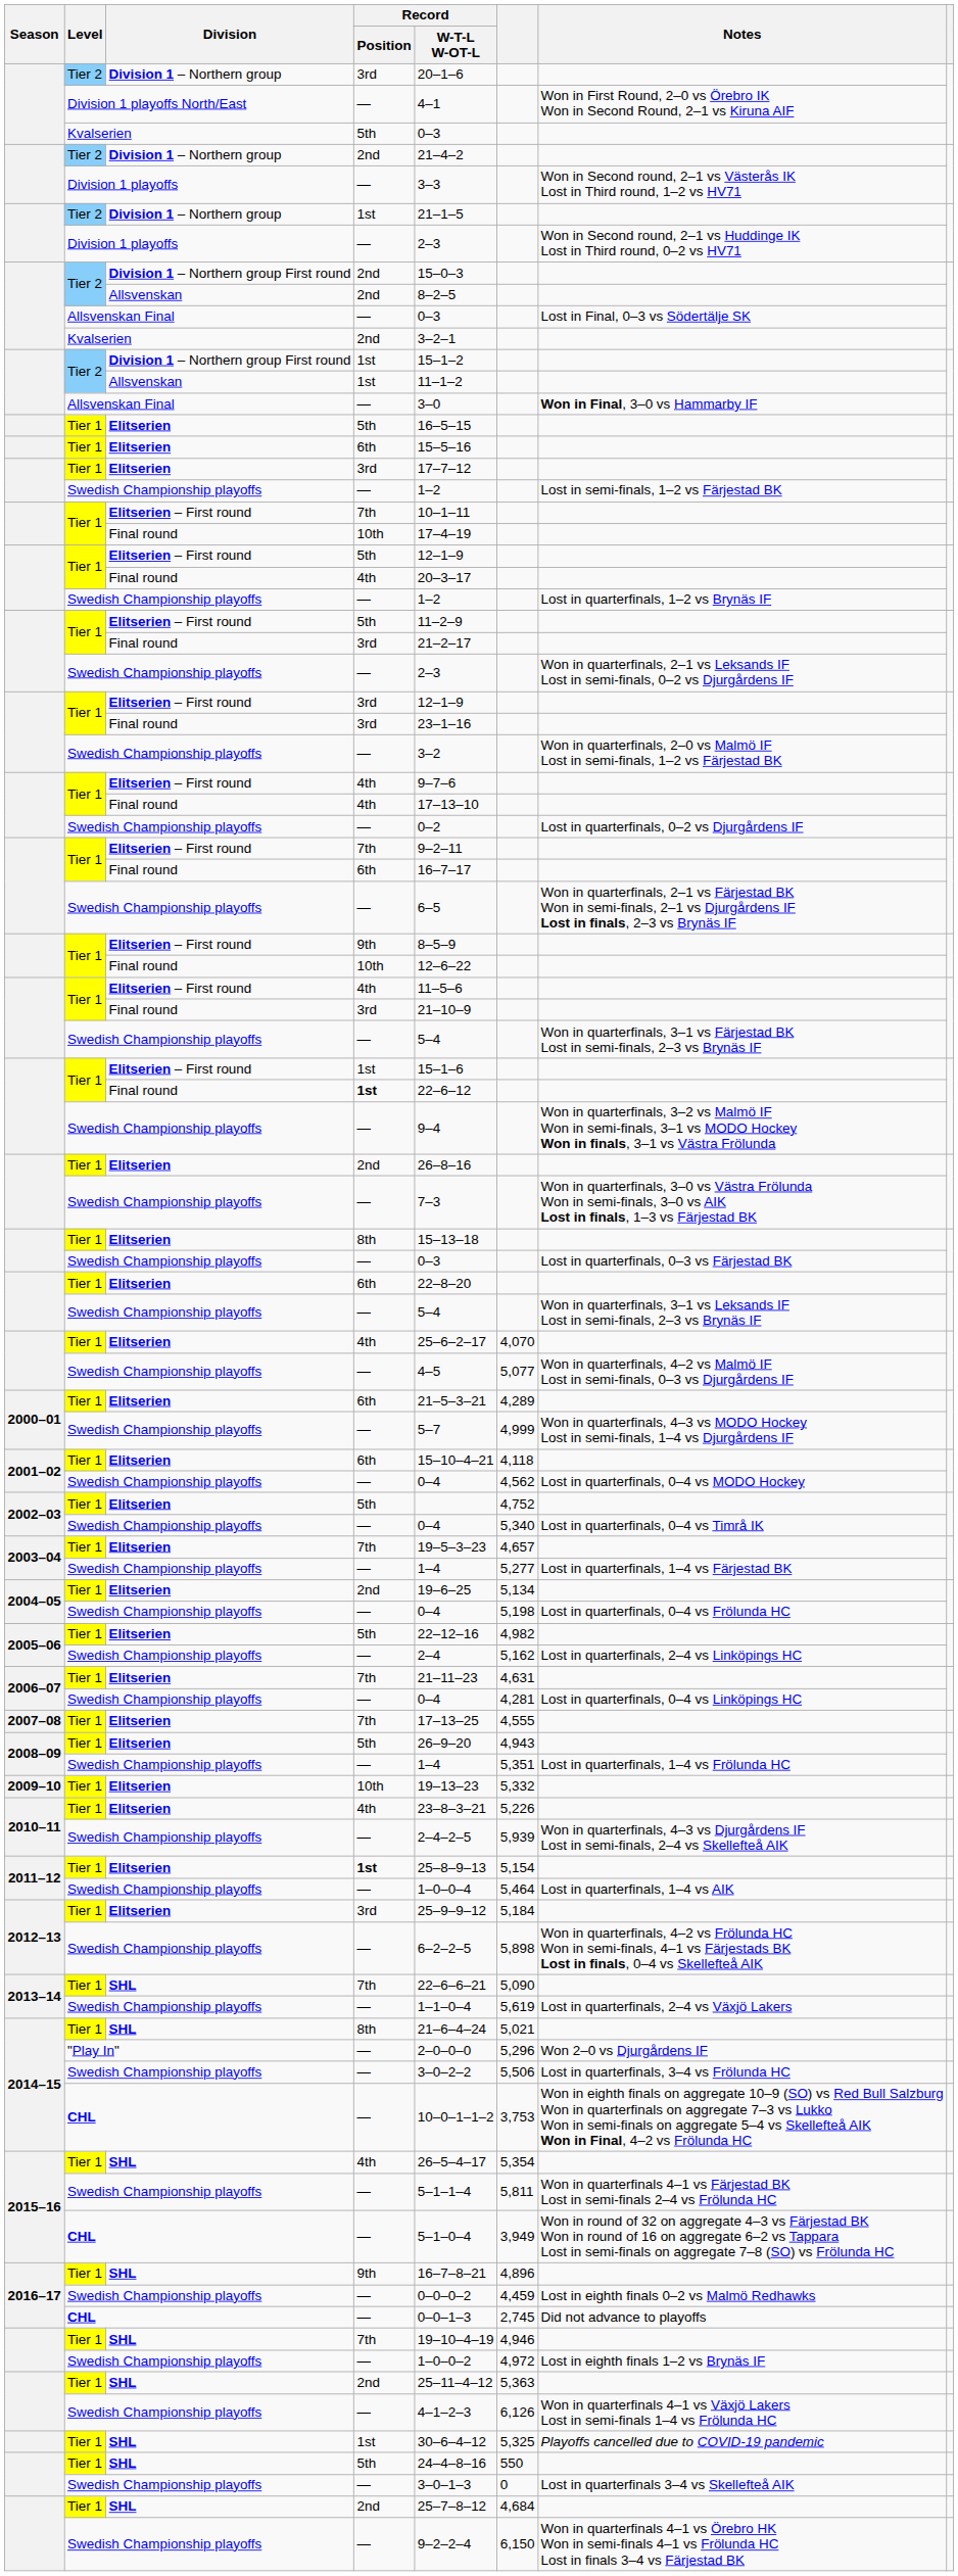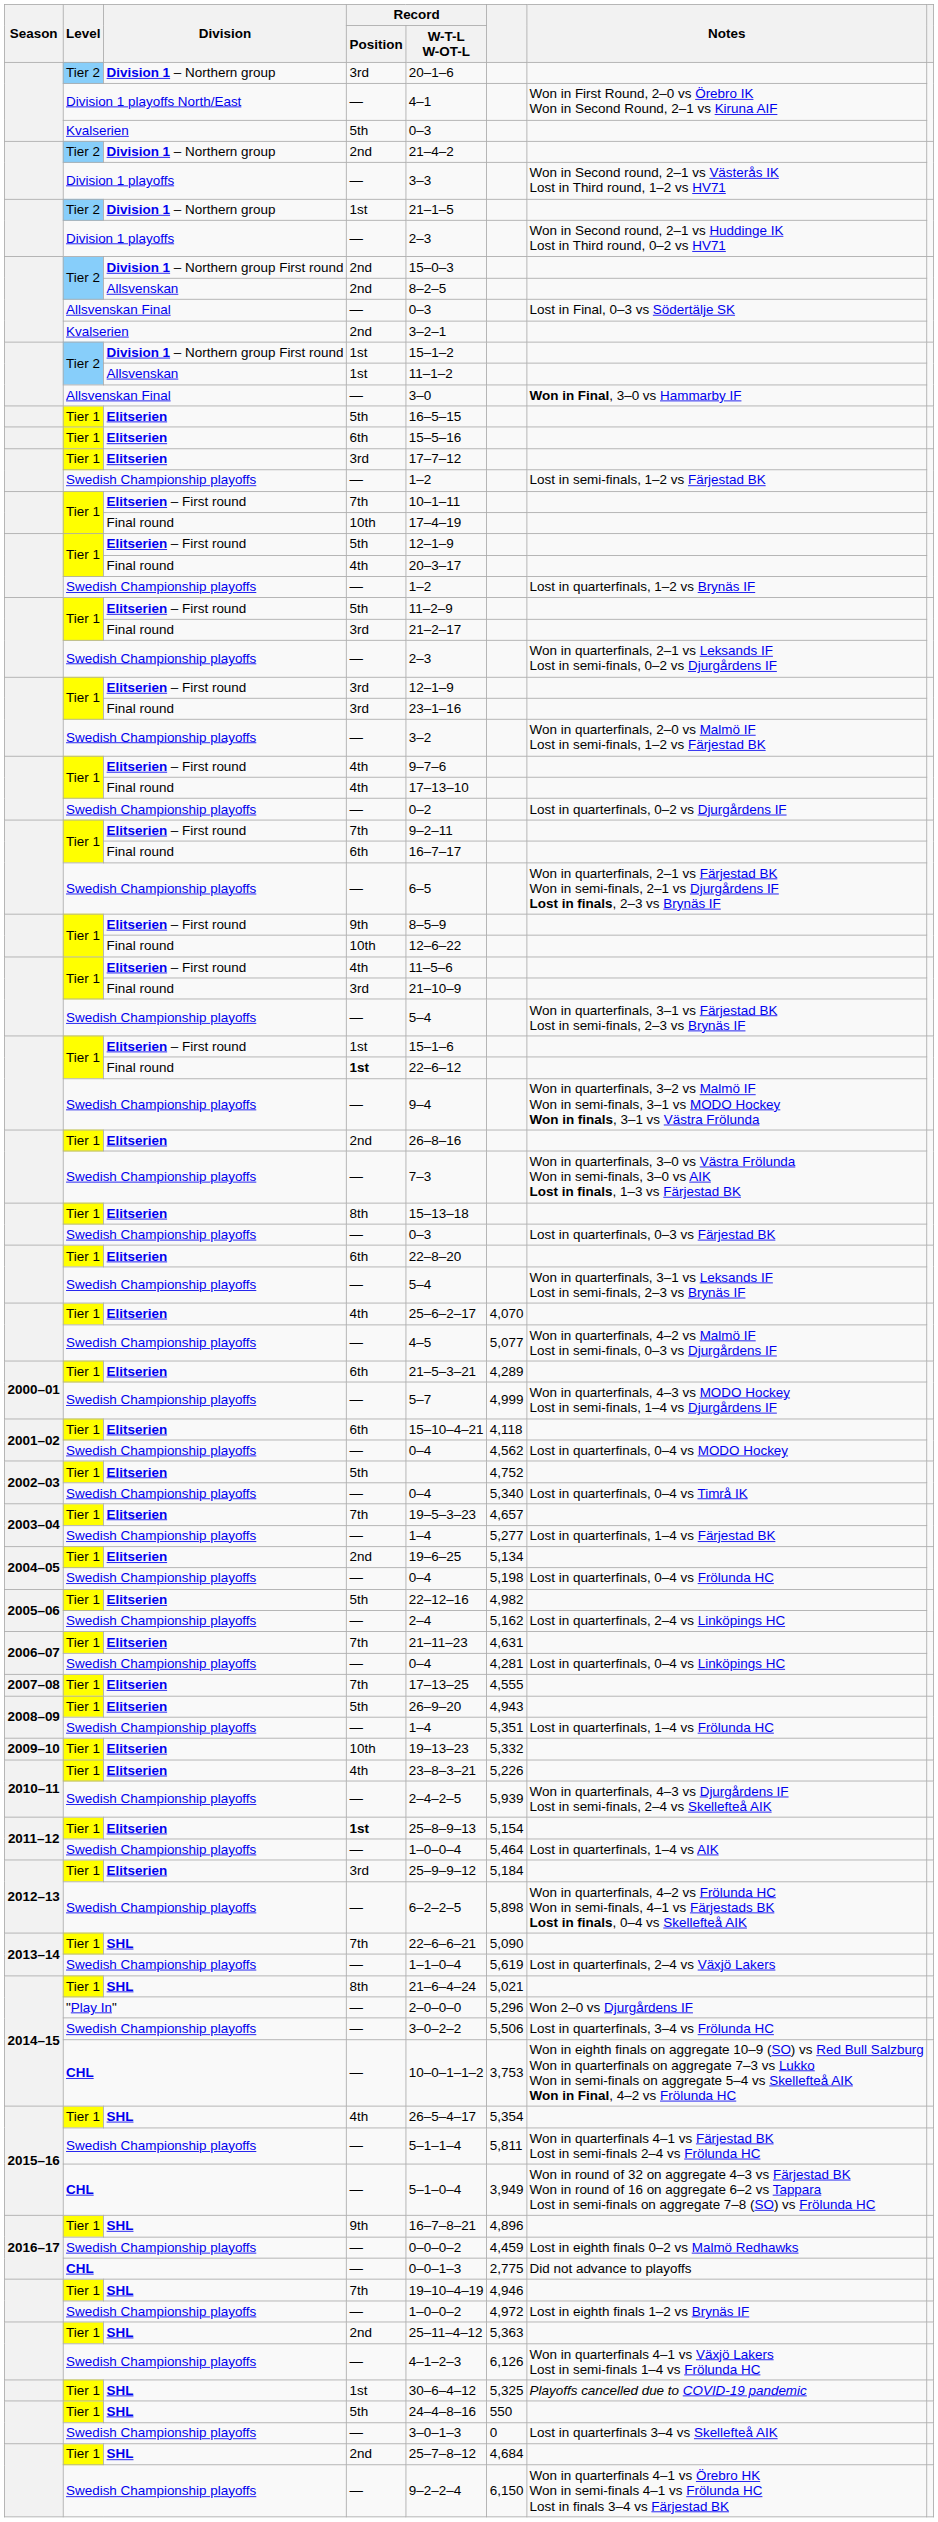2016–17 / CHL | column 6: 2,745 -> 2,775
